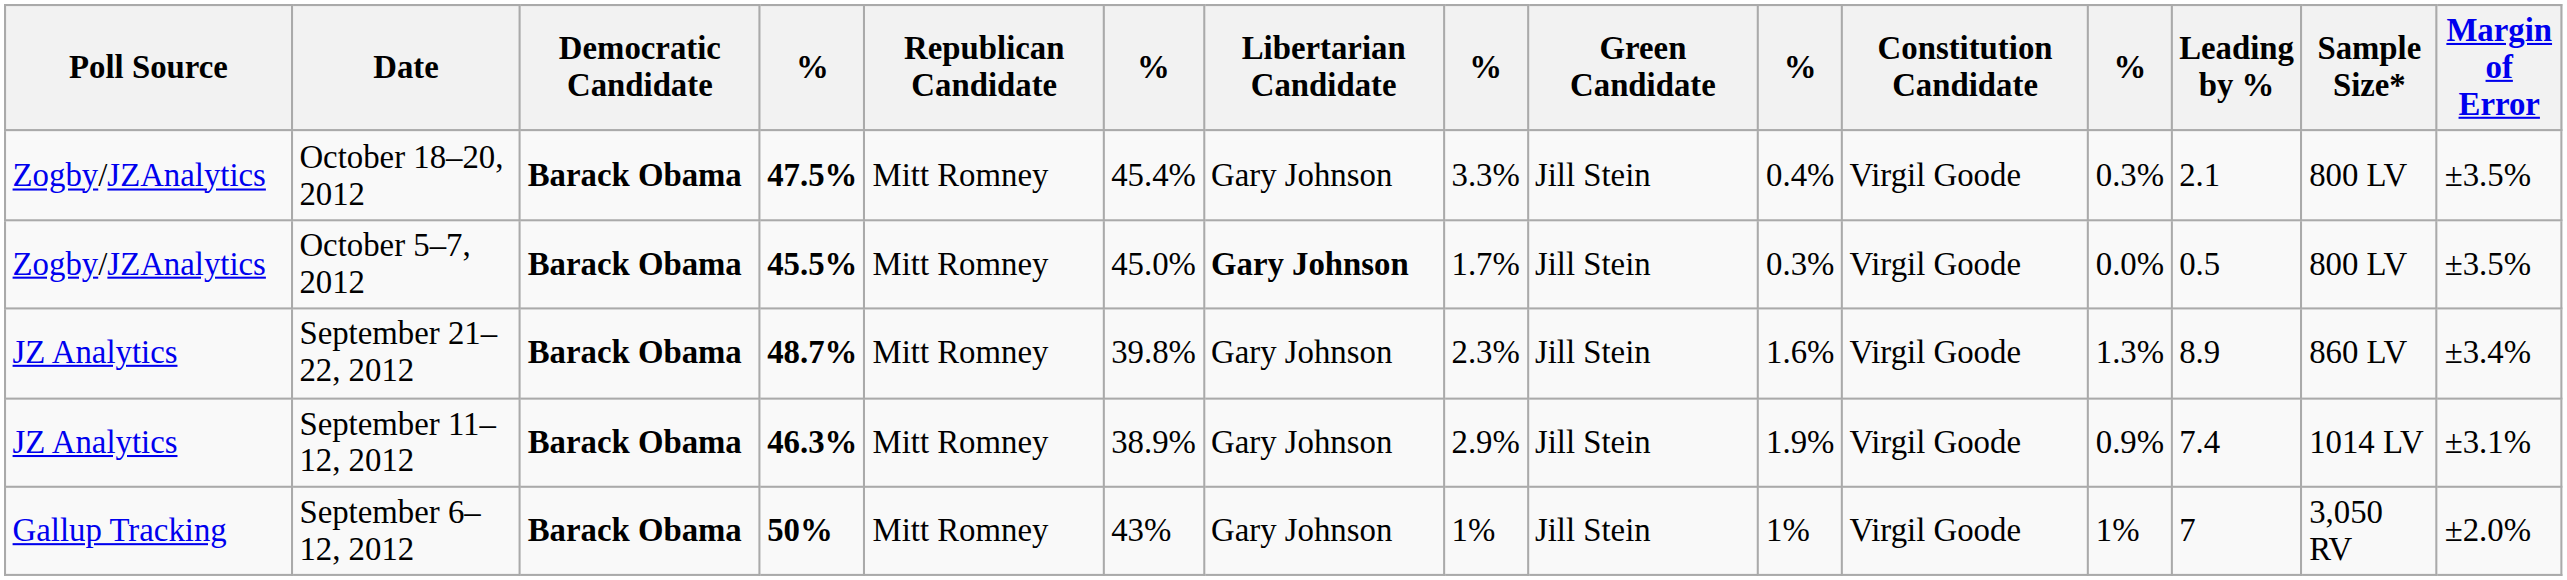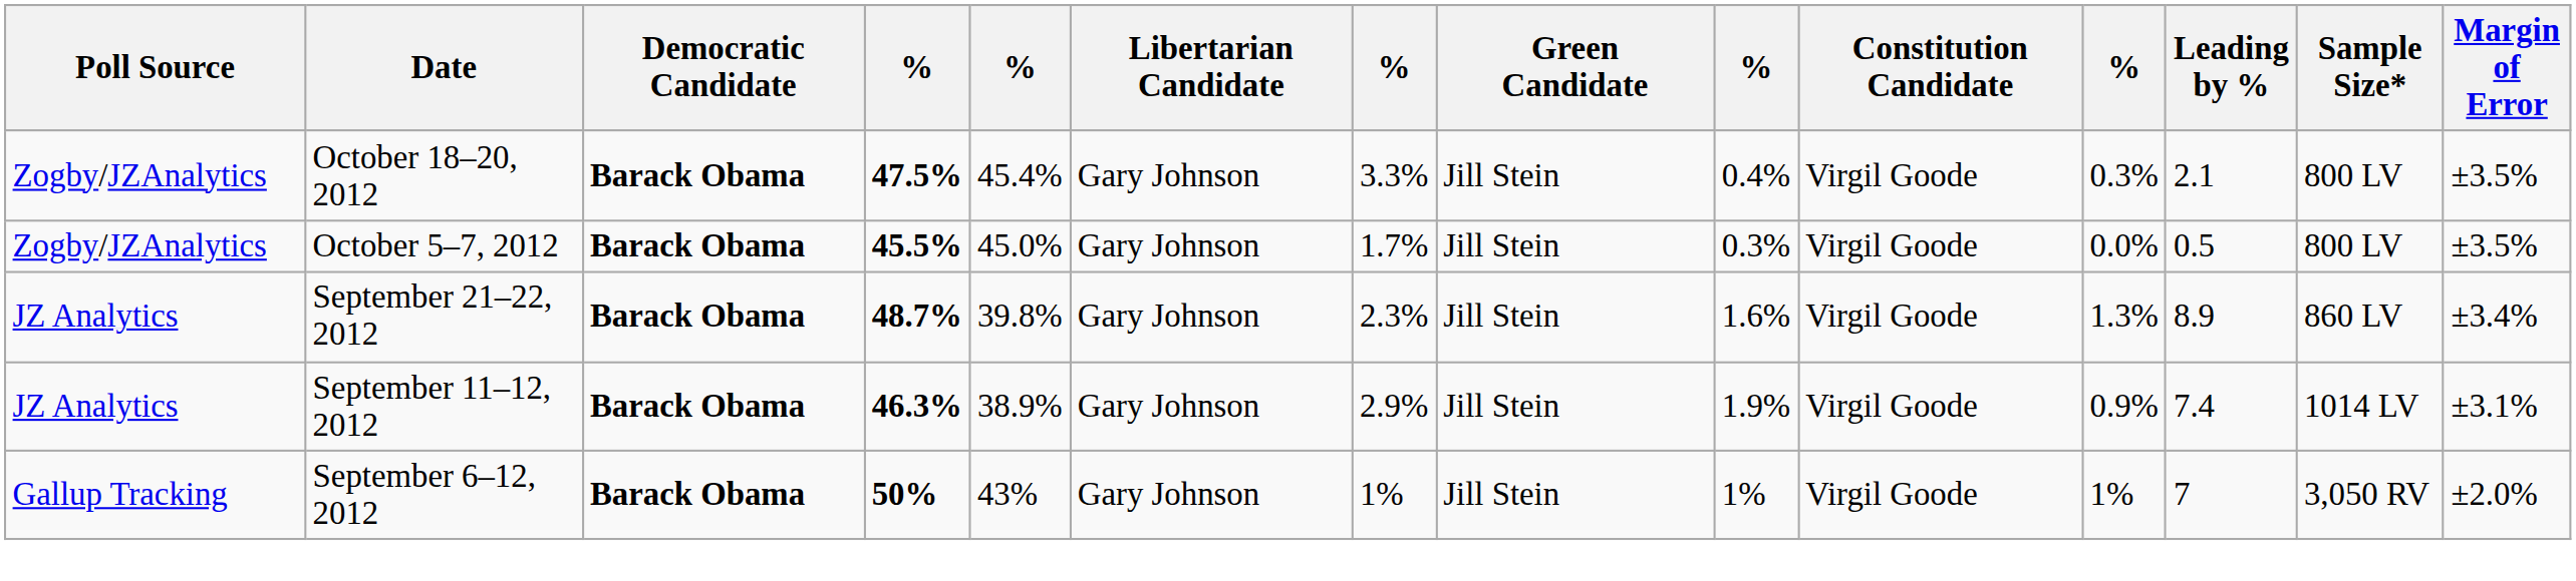- column: Republican Candidate | Mitt Romney | Mitt Romney | Mitt Romney | Mitt Romney | Mitt Romney
October 5–7, 2012 | Libertarian Candidate: bold -> normal
